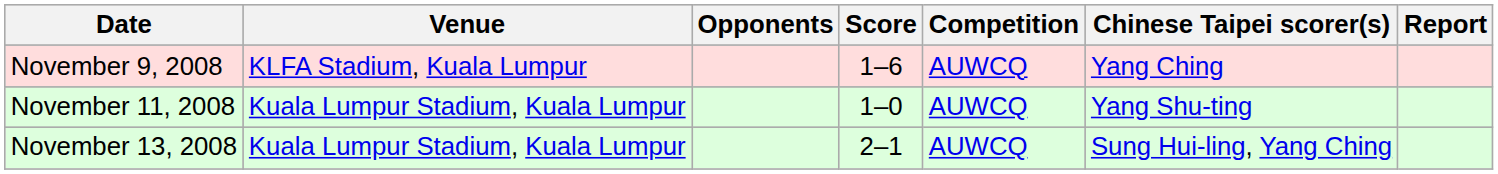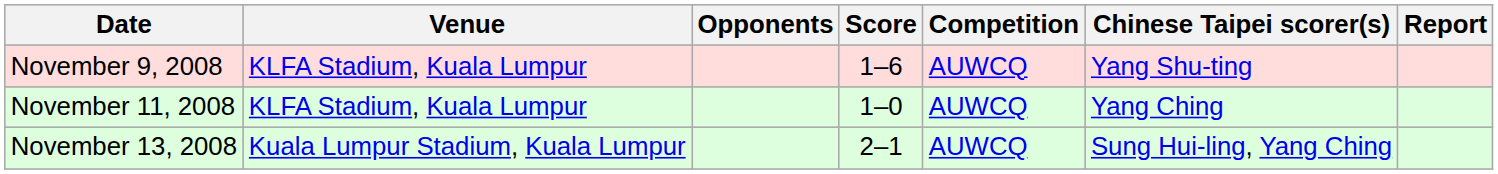November 9, 2008 | Chinese Taipei scorer(s): Yang Ching -> Yang Shu-ting
November 11, 2008 | Venue: Kuala Lumpur Stadium, Kuala Lumpur -> KLFA Stadium, Kuala Lumpur
November 11, 2008 | Chinese Taipei scorer(s): Yang Shu-ting -> Yang Ching
